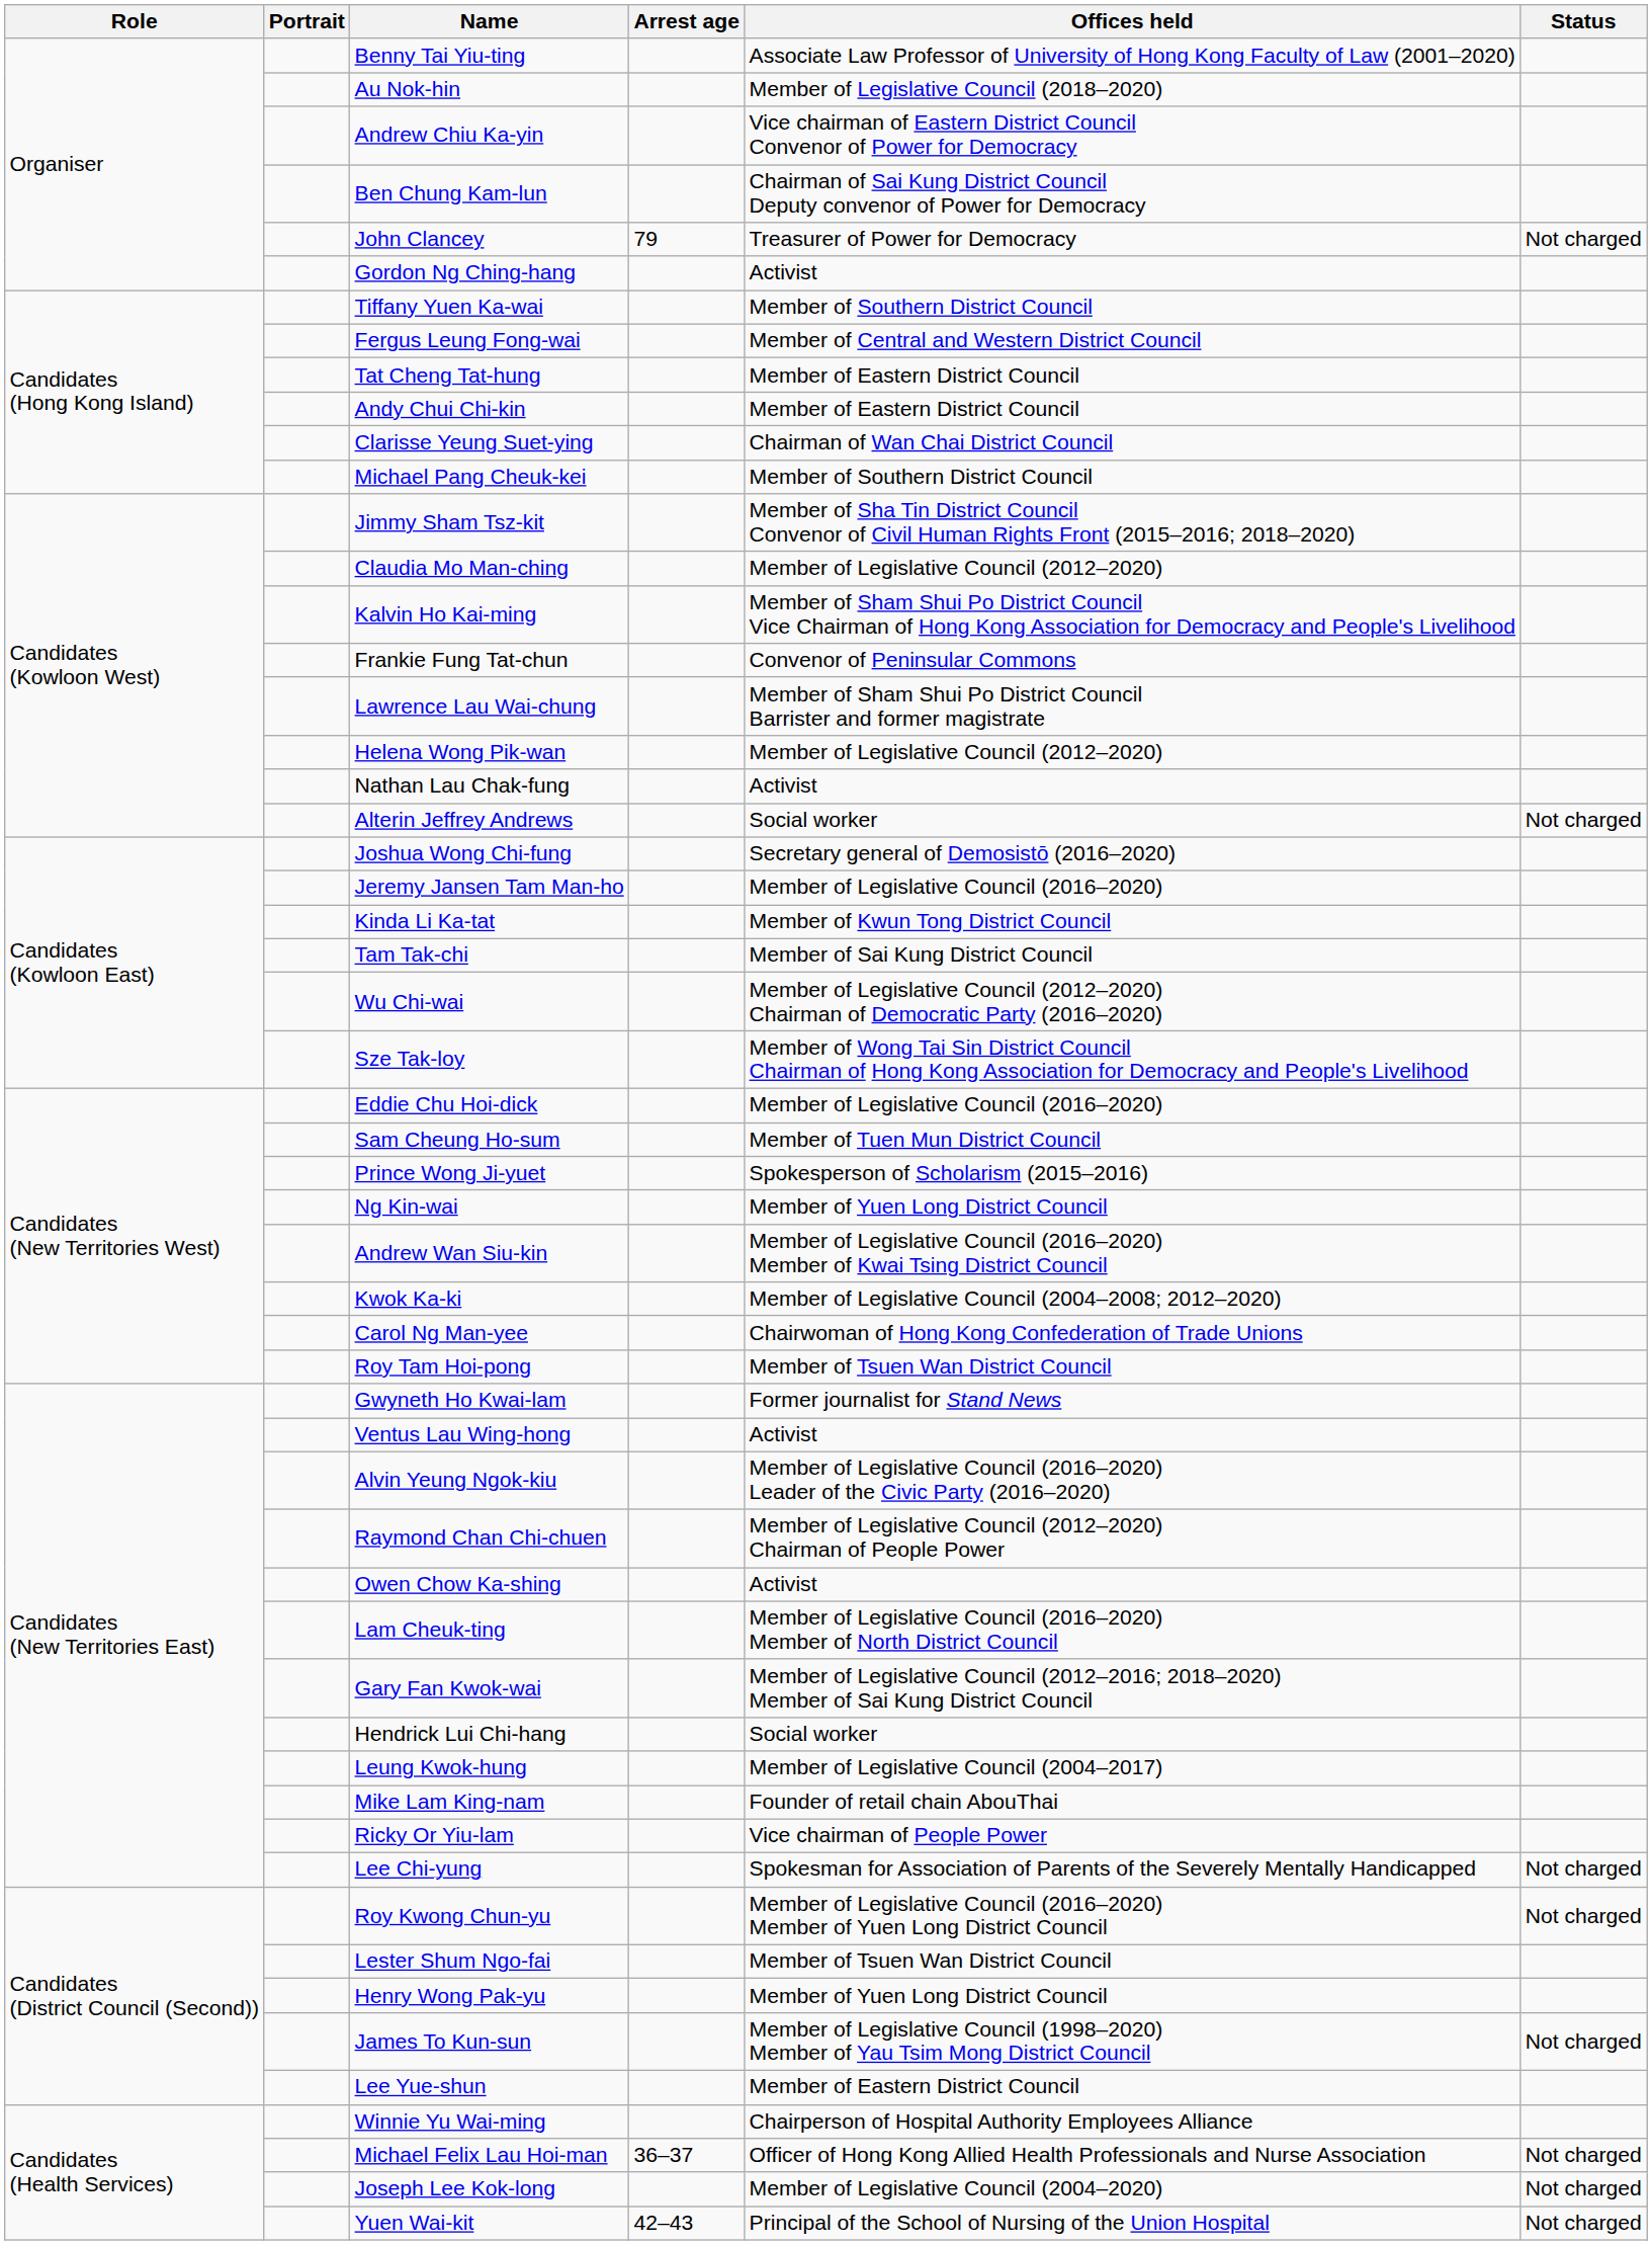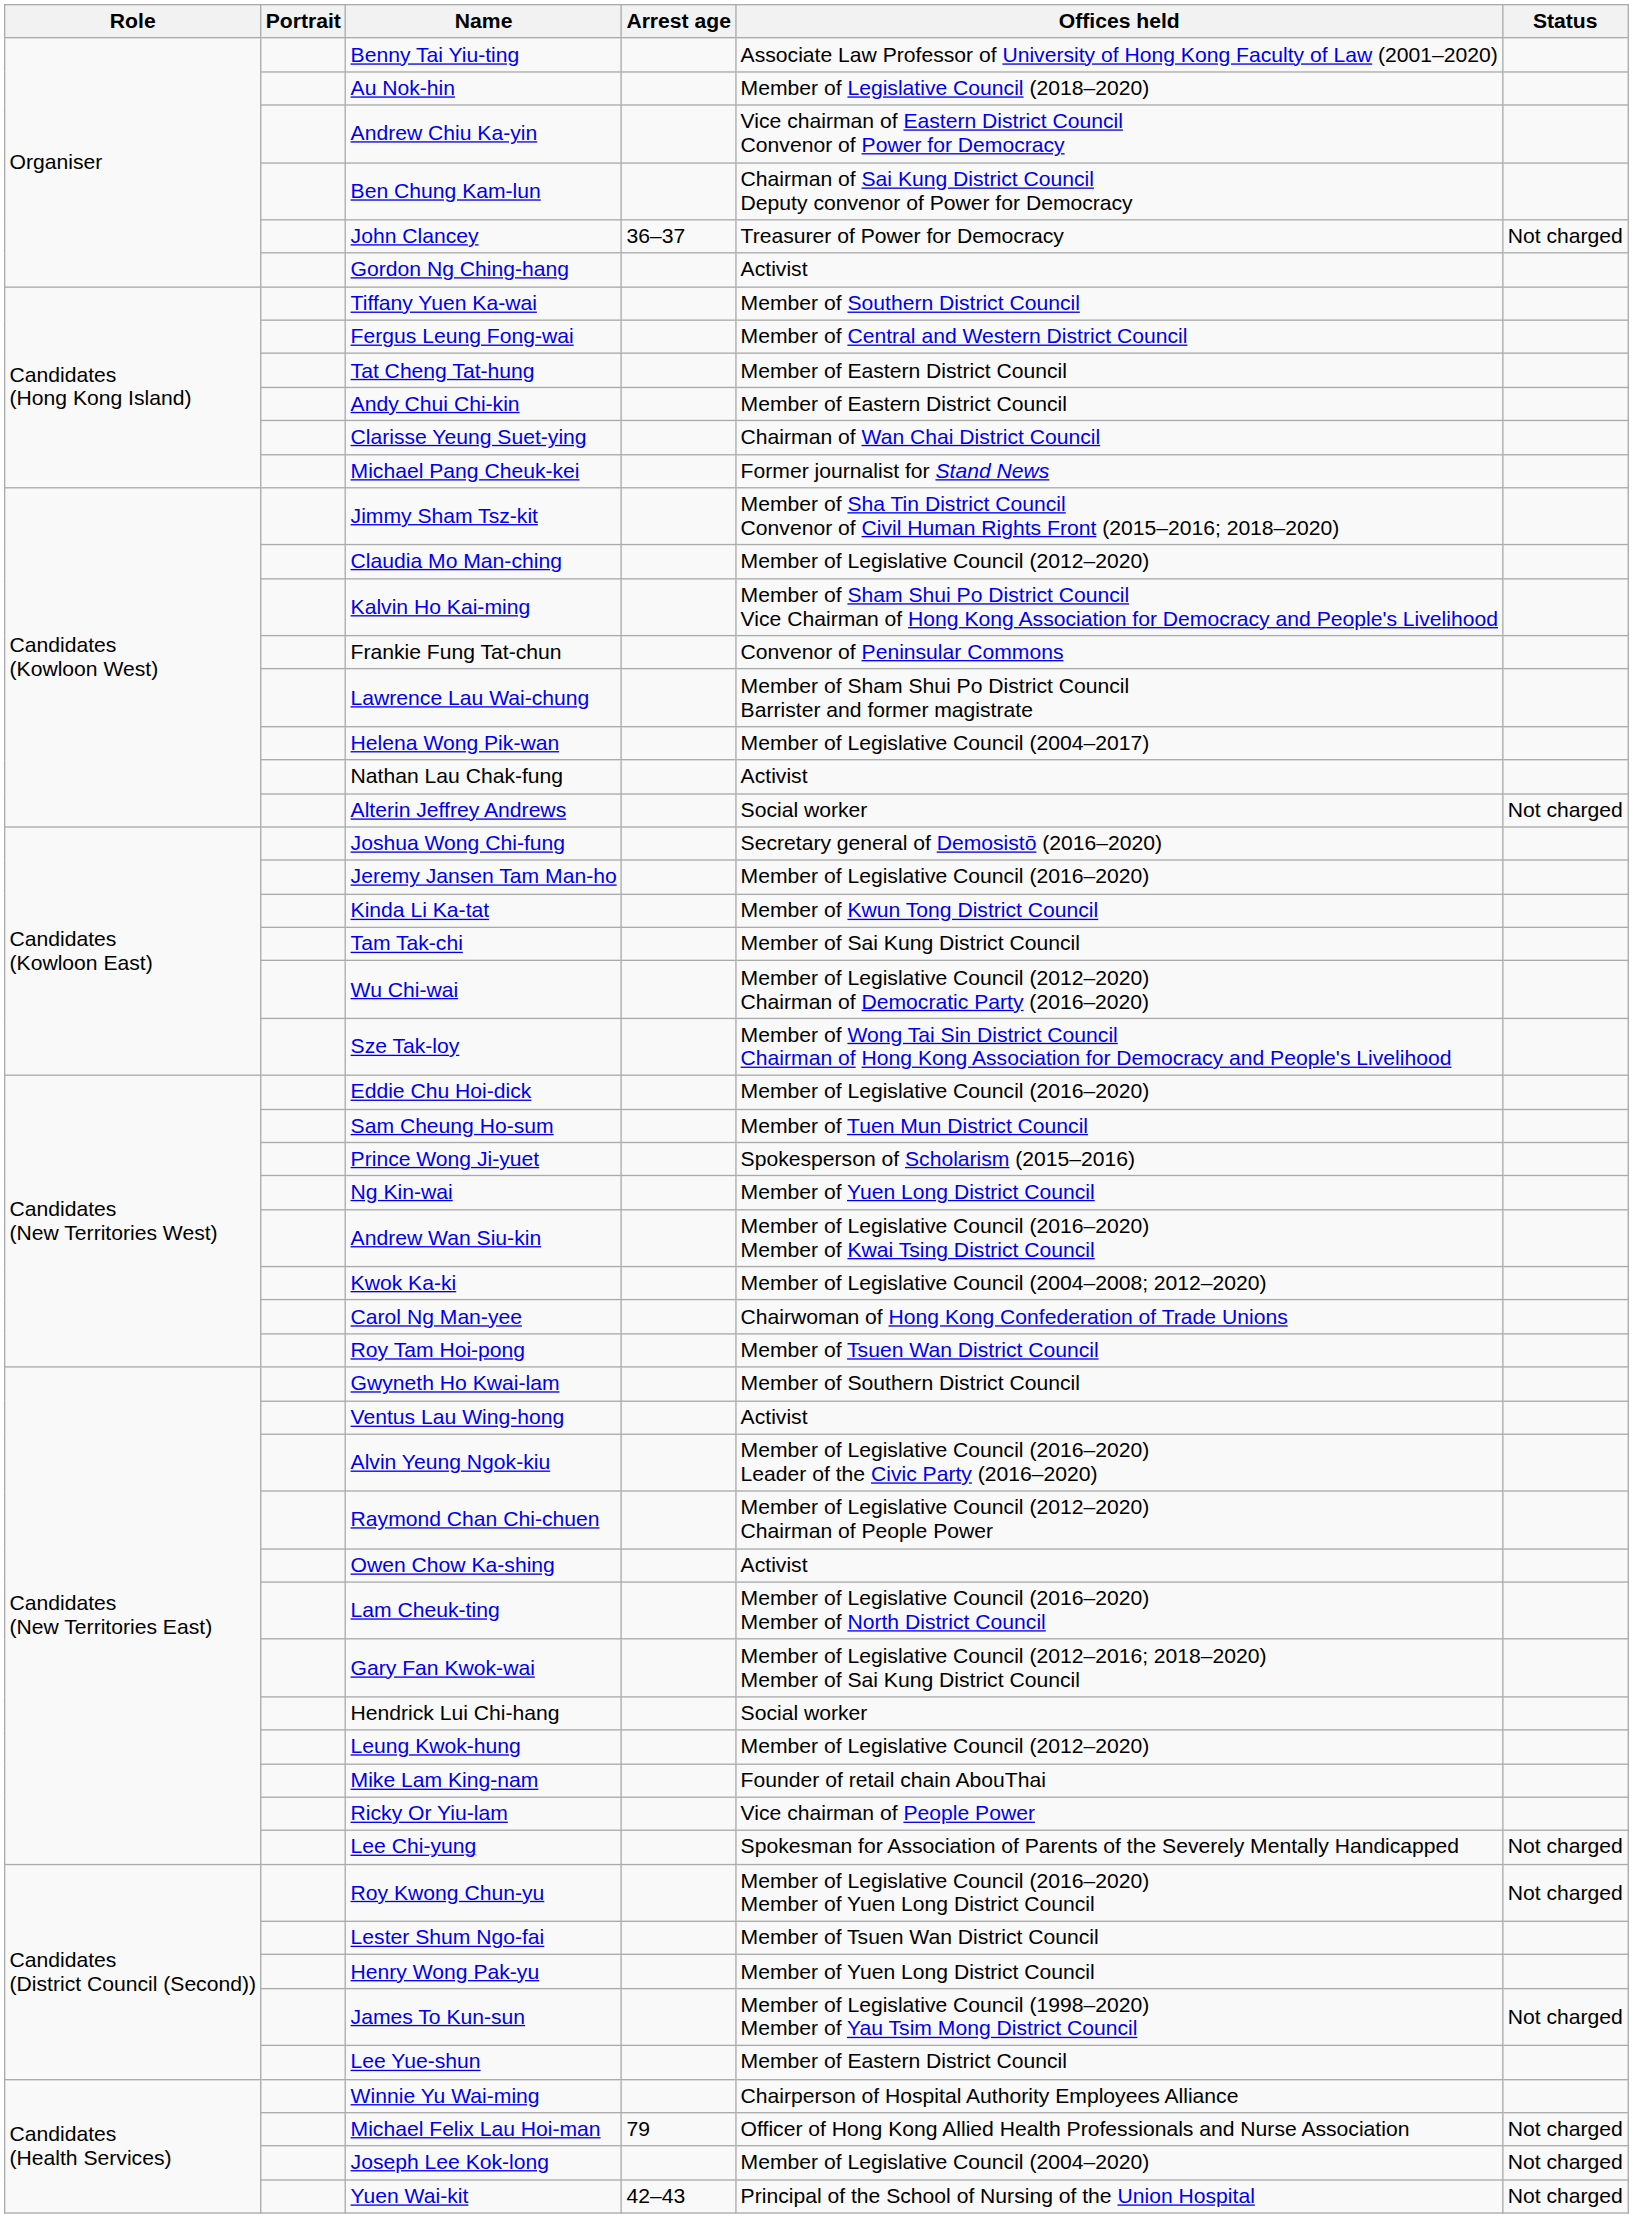John Clancey | Arrest age: 79 -> 36–37
Michael Pang Cheuk-kei | Offices held: Member of Southern District Council -> Former journalist for Stand News
Helena Wong Pik-wan | Offices held: Member of Legislative Council (2012–2020) -> Member of Legislative Council (2004–2017)
Gwyneth Ho Kwai-lam | Offices held: Former journalist for Stand News -> Member of Southern District Council
Leung Kwok-hung | Offices held: Member of Legislative Council (2004–2017) -> Member of Legislative Council (2012–2020)
Michael Felix Lau Hoi-man | Arrest age: 36–37 -> 79
